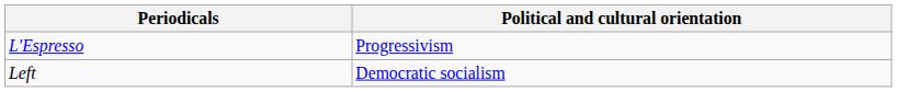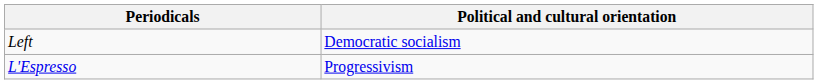rows swapped: L'Espresso <-> Left
